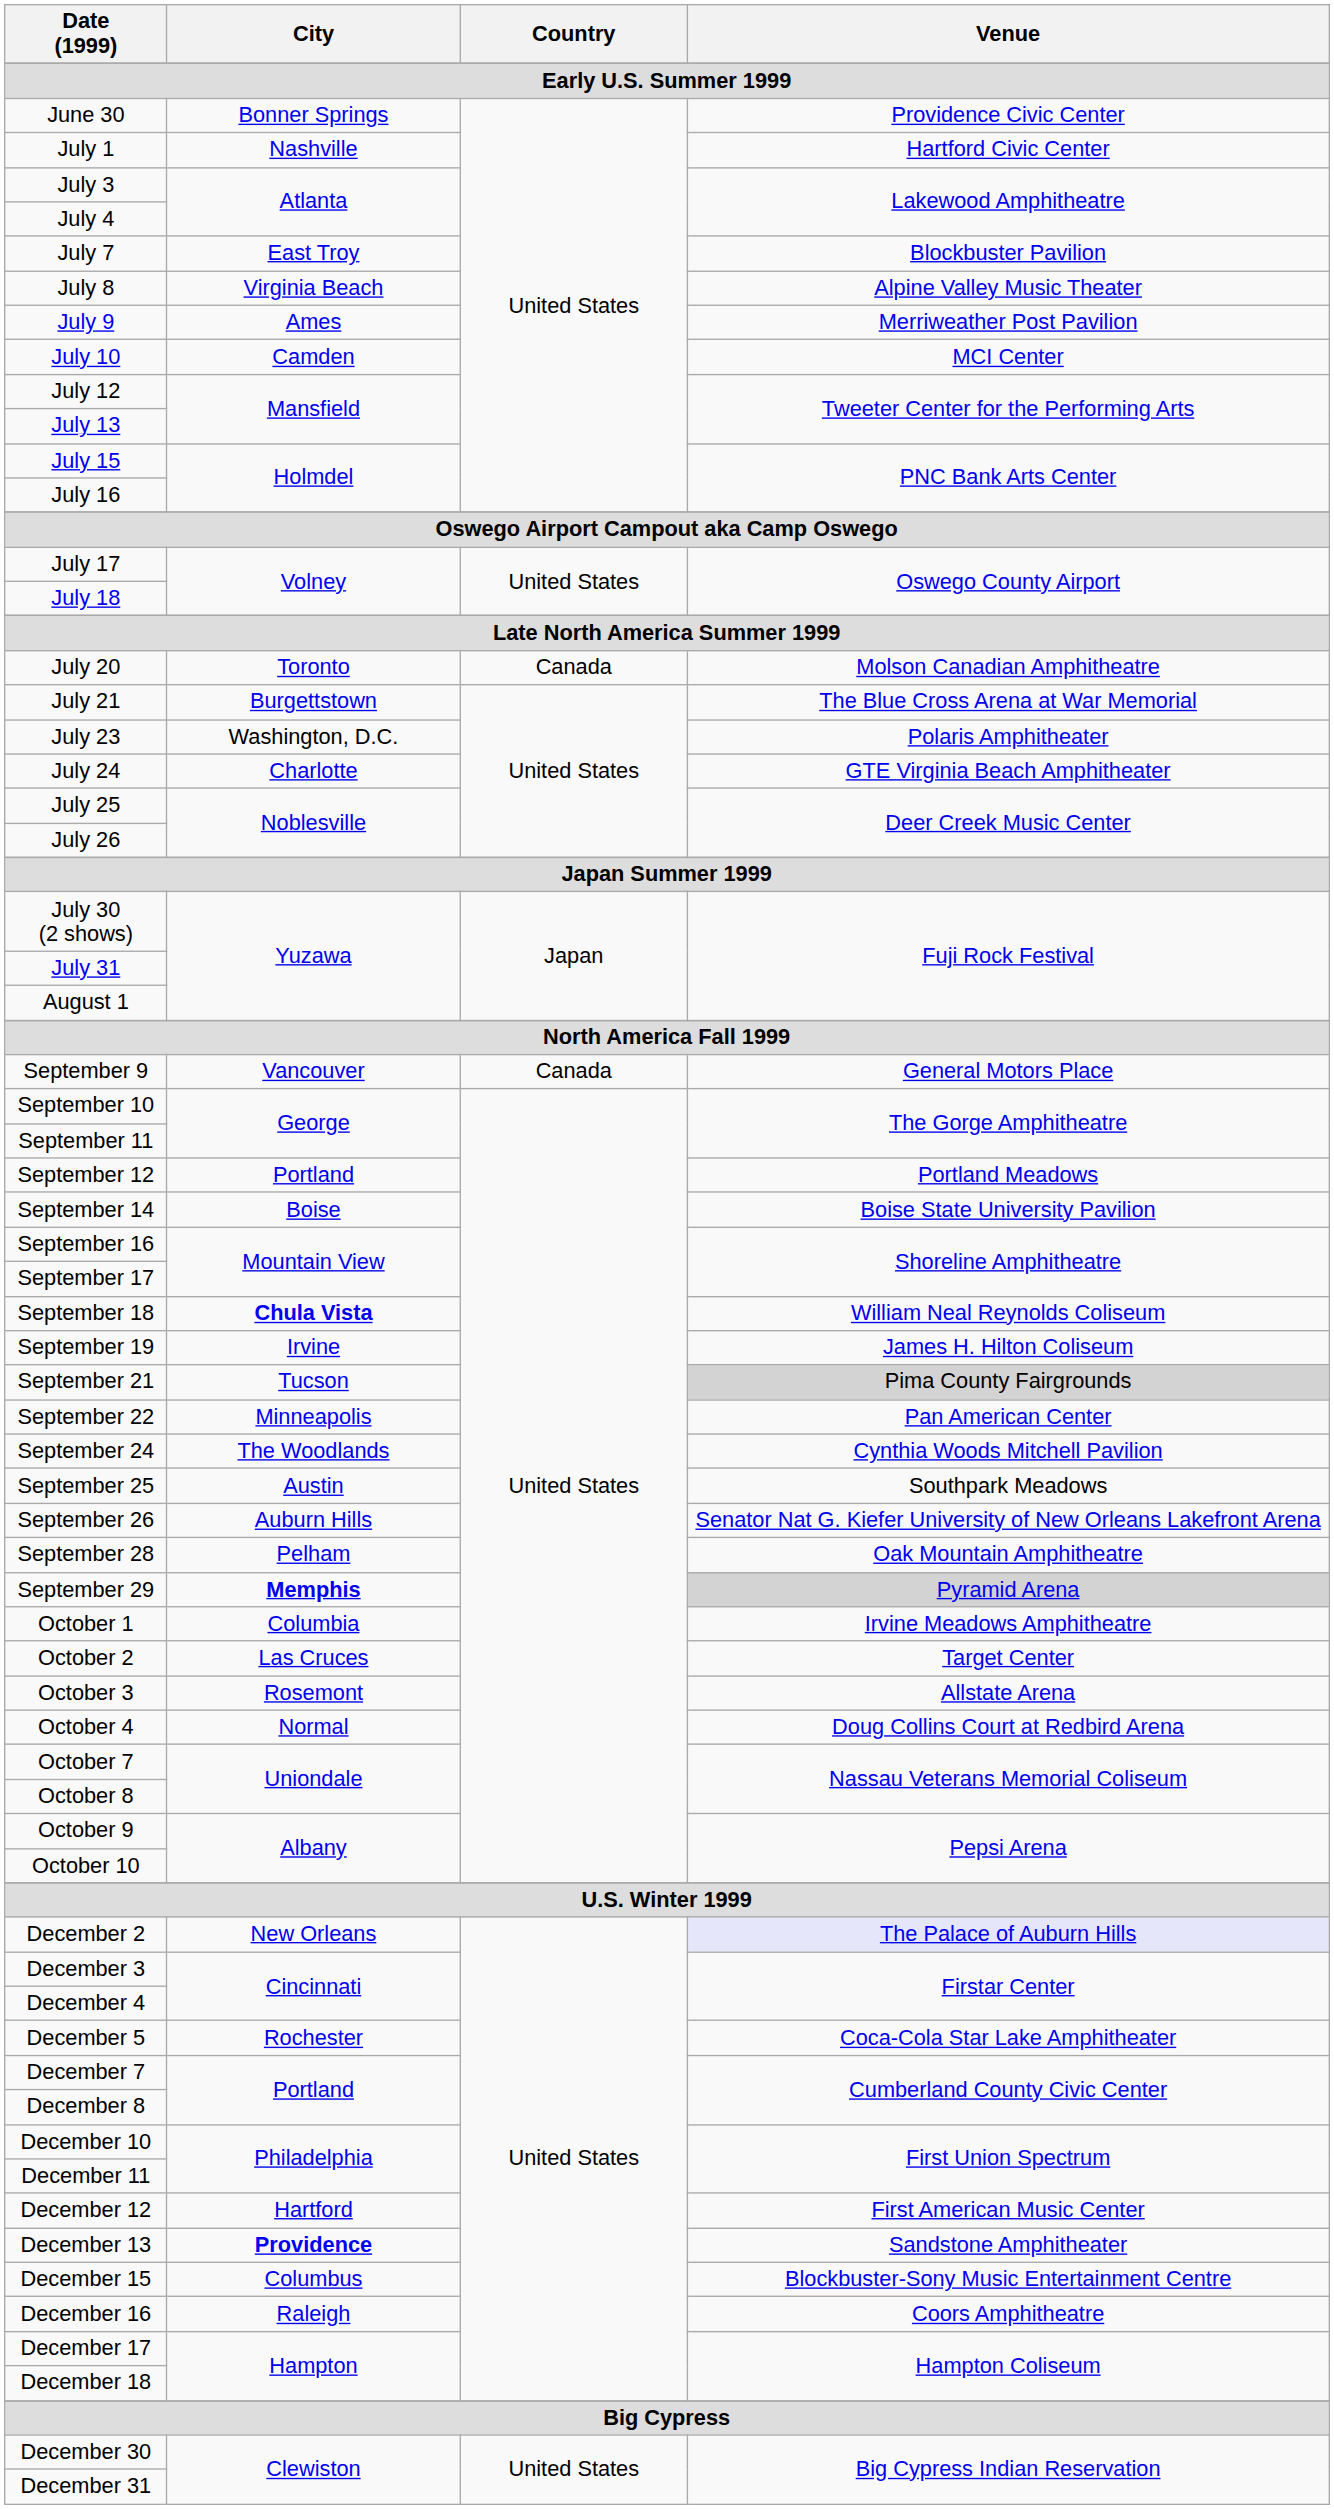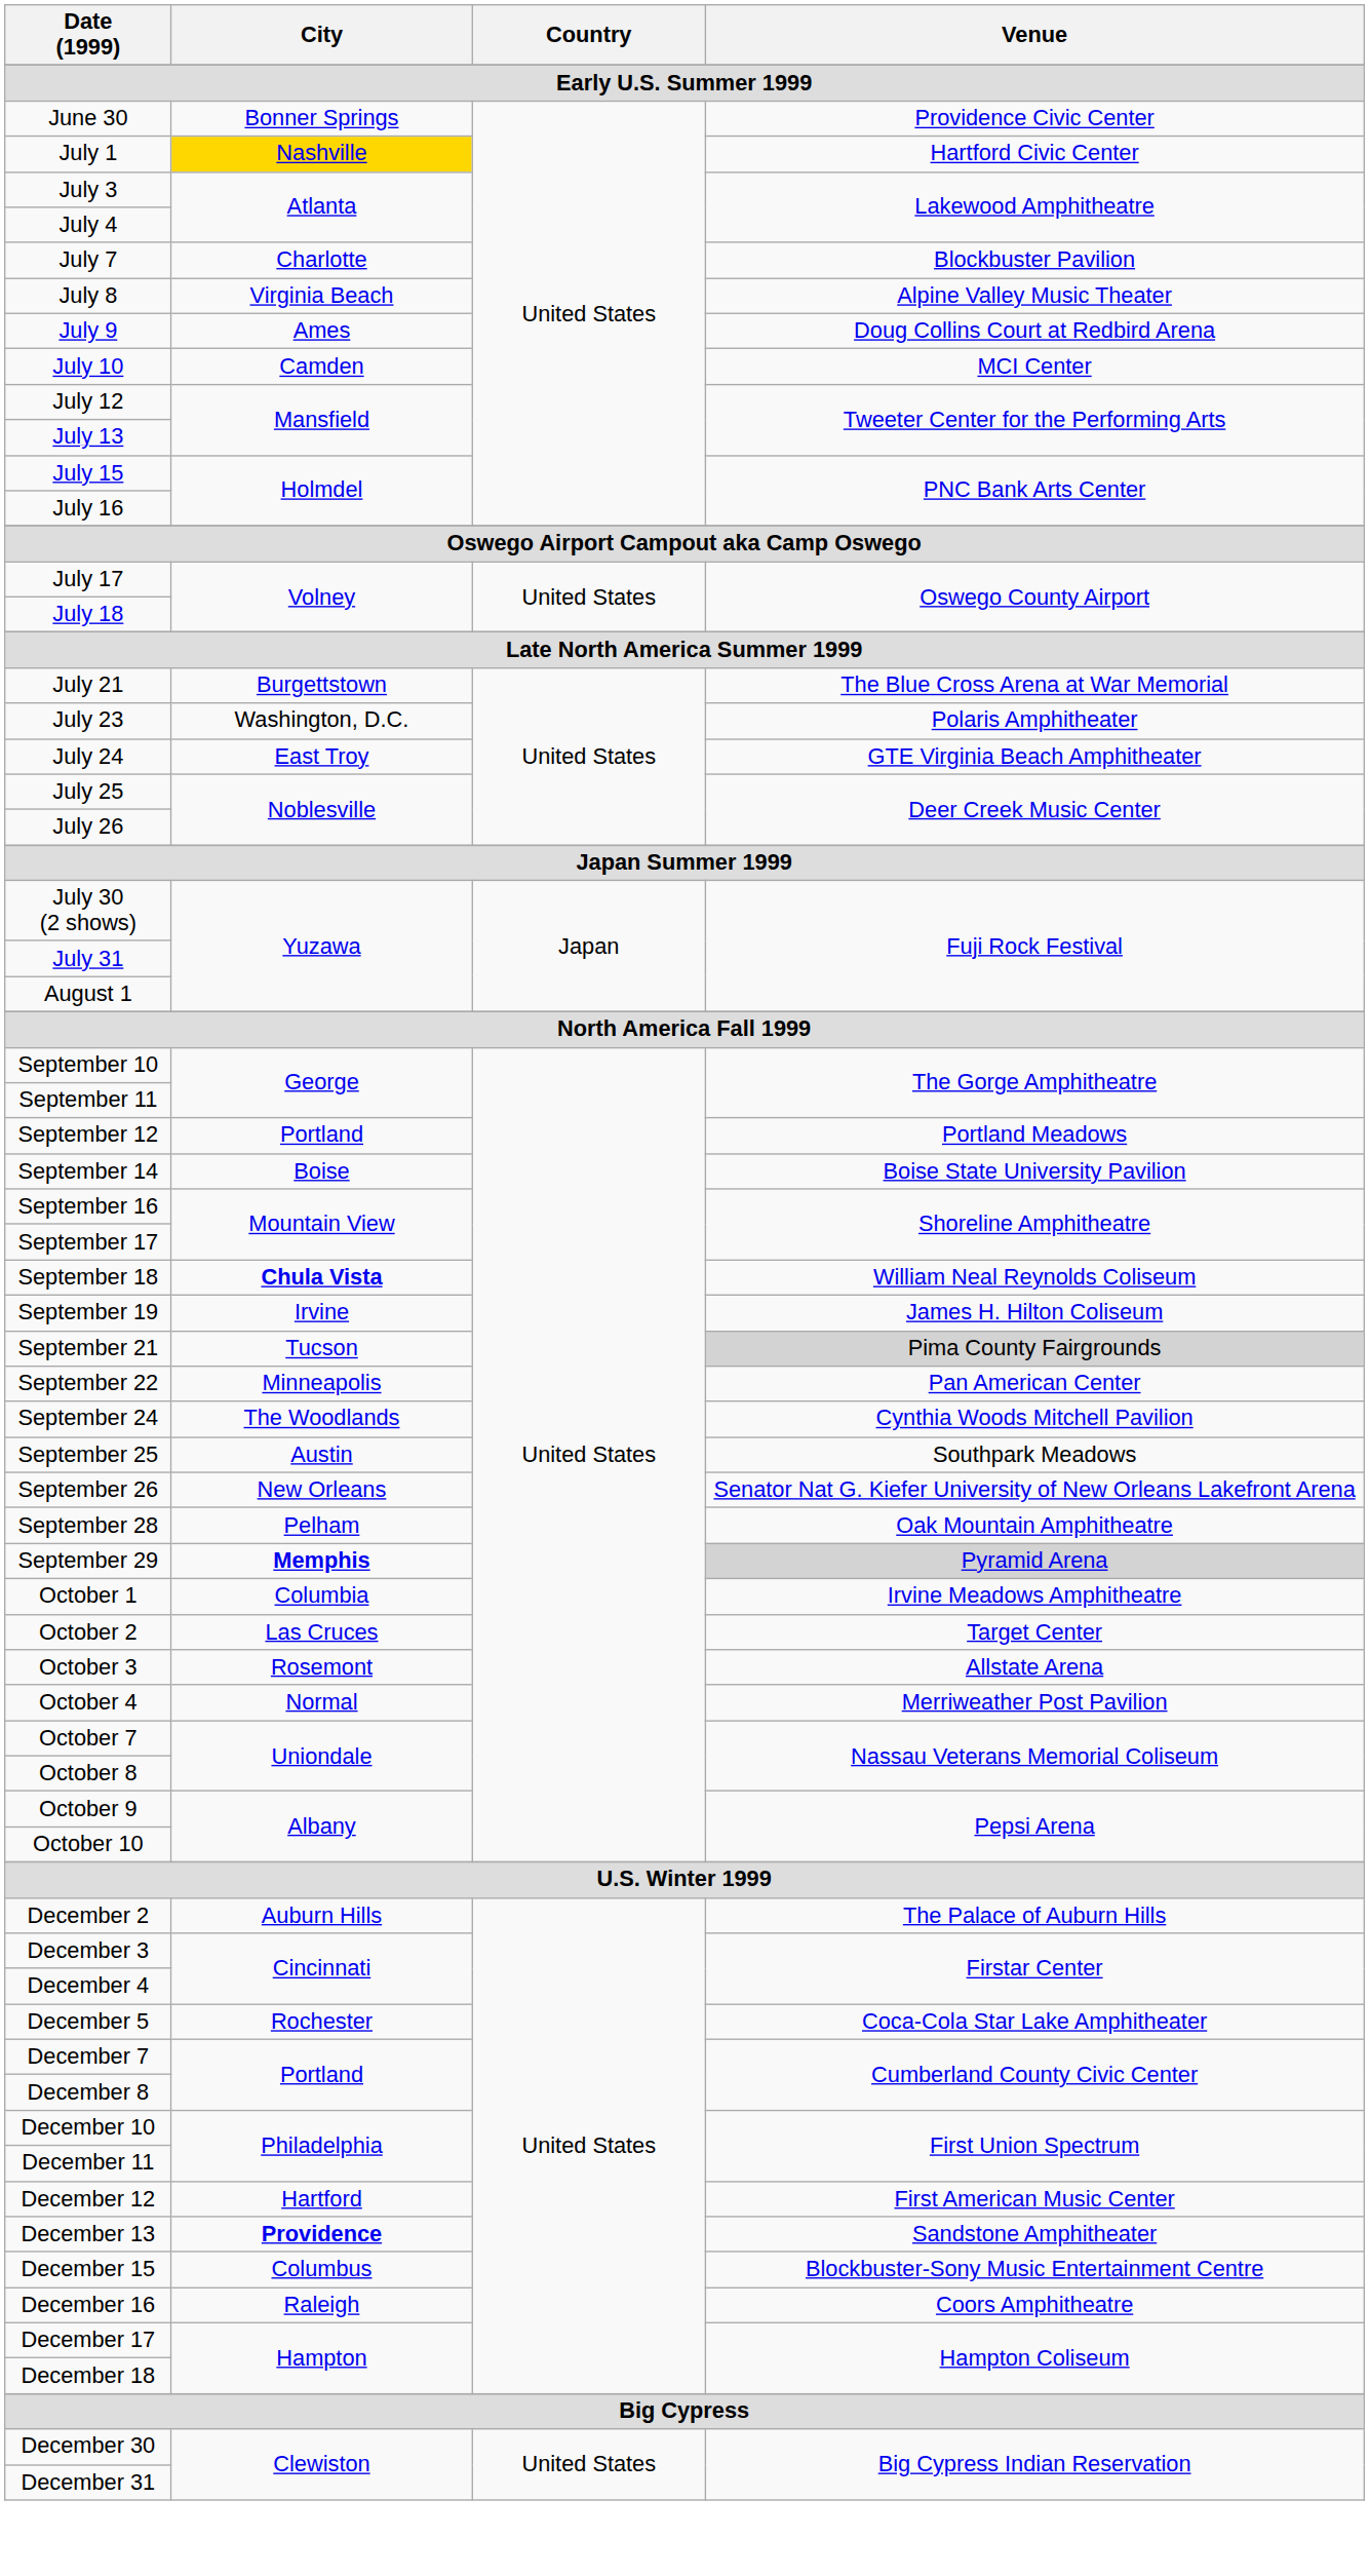July 1 | City: no background -> gold background
July 7 | City: East Troy -> Charlotte
July 9 | Venue: Merriweather Post Pavilion -> Doug Collins Court at Redbird Arena
- row: July 20 | Toronto | Canada | Molson Canadian Amphitheatre
July 24 | City: Charlotte -> East Troy
- row: September 9 | Vancouver | Canada | General Motors Place
September 26 | City: Auburn Hills -> New Orleans
October 4 | Venue: Doug Collins Court at Redbird Arena -> Merriweather Post Pavilion
December 2 | City: New Orleans -> Auburn Hills
December 2 | Venue: lavender background -> no background
